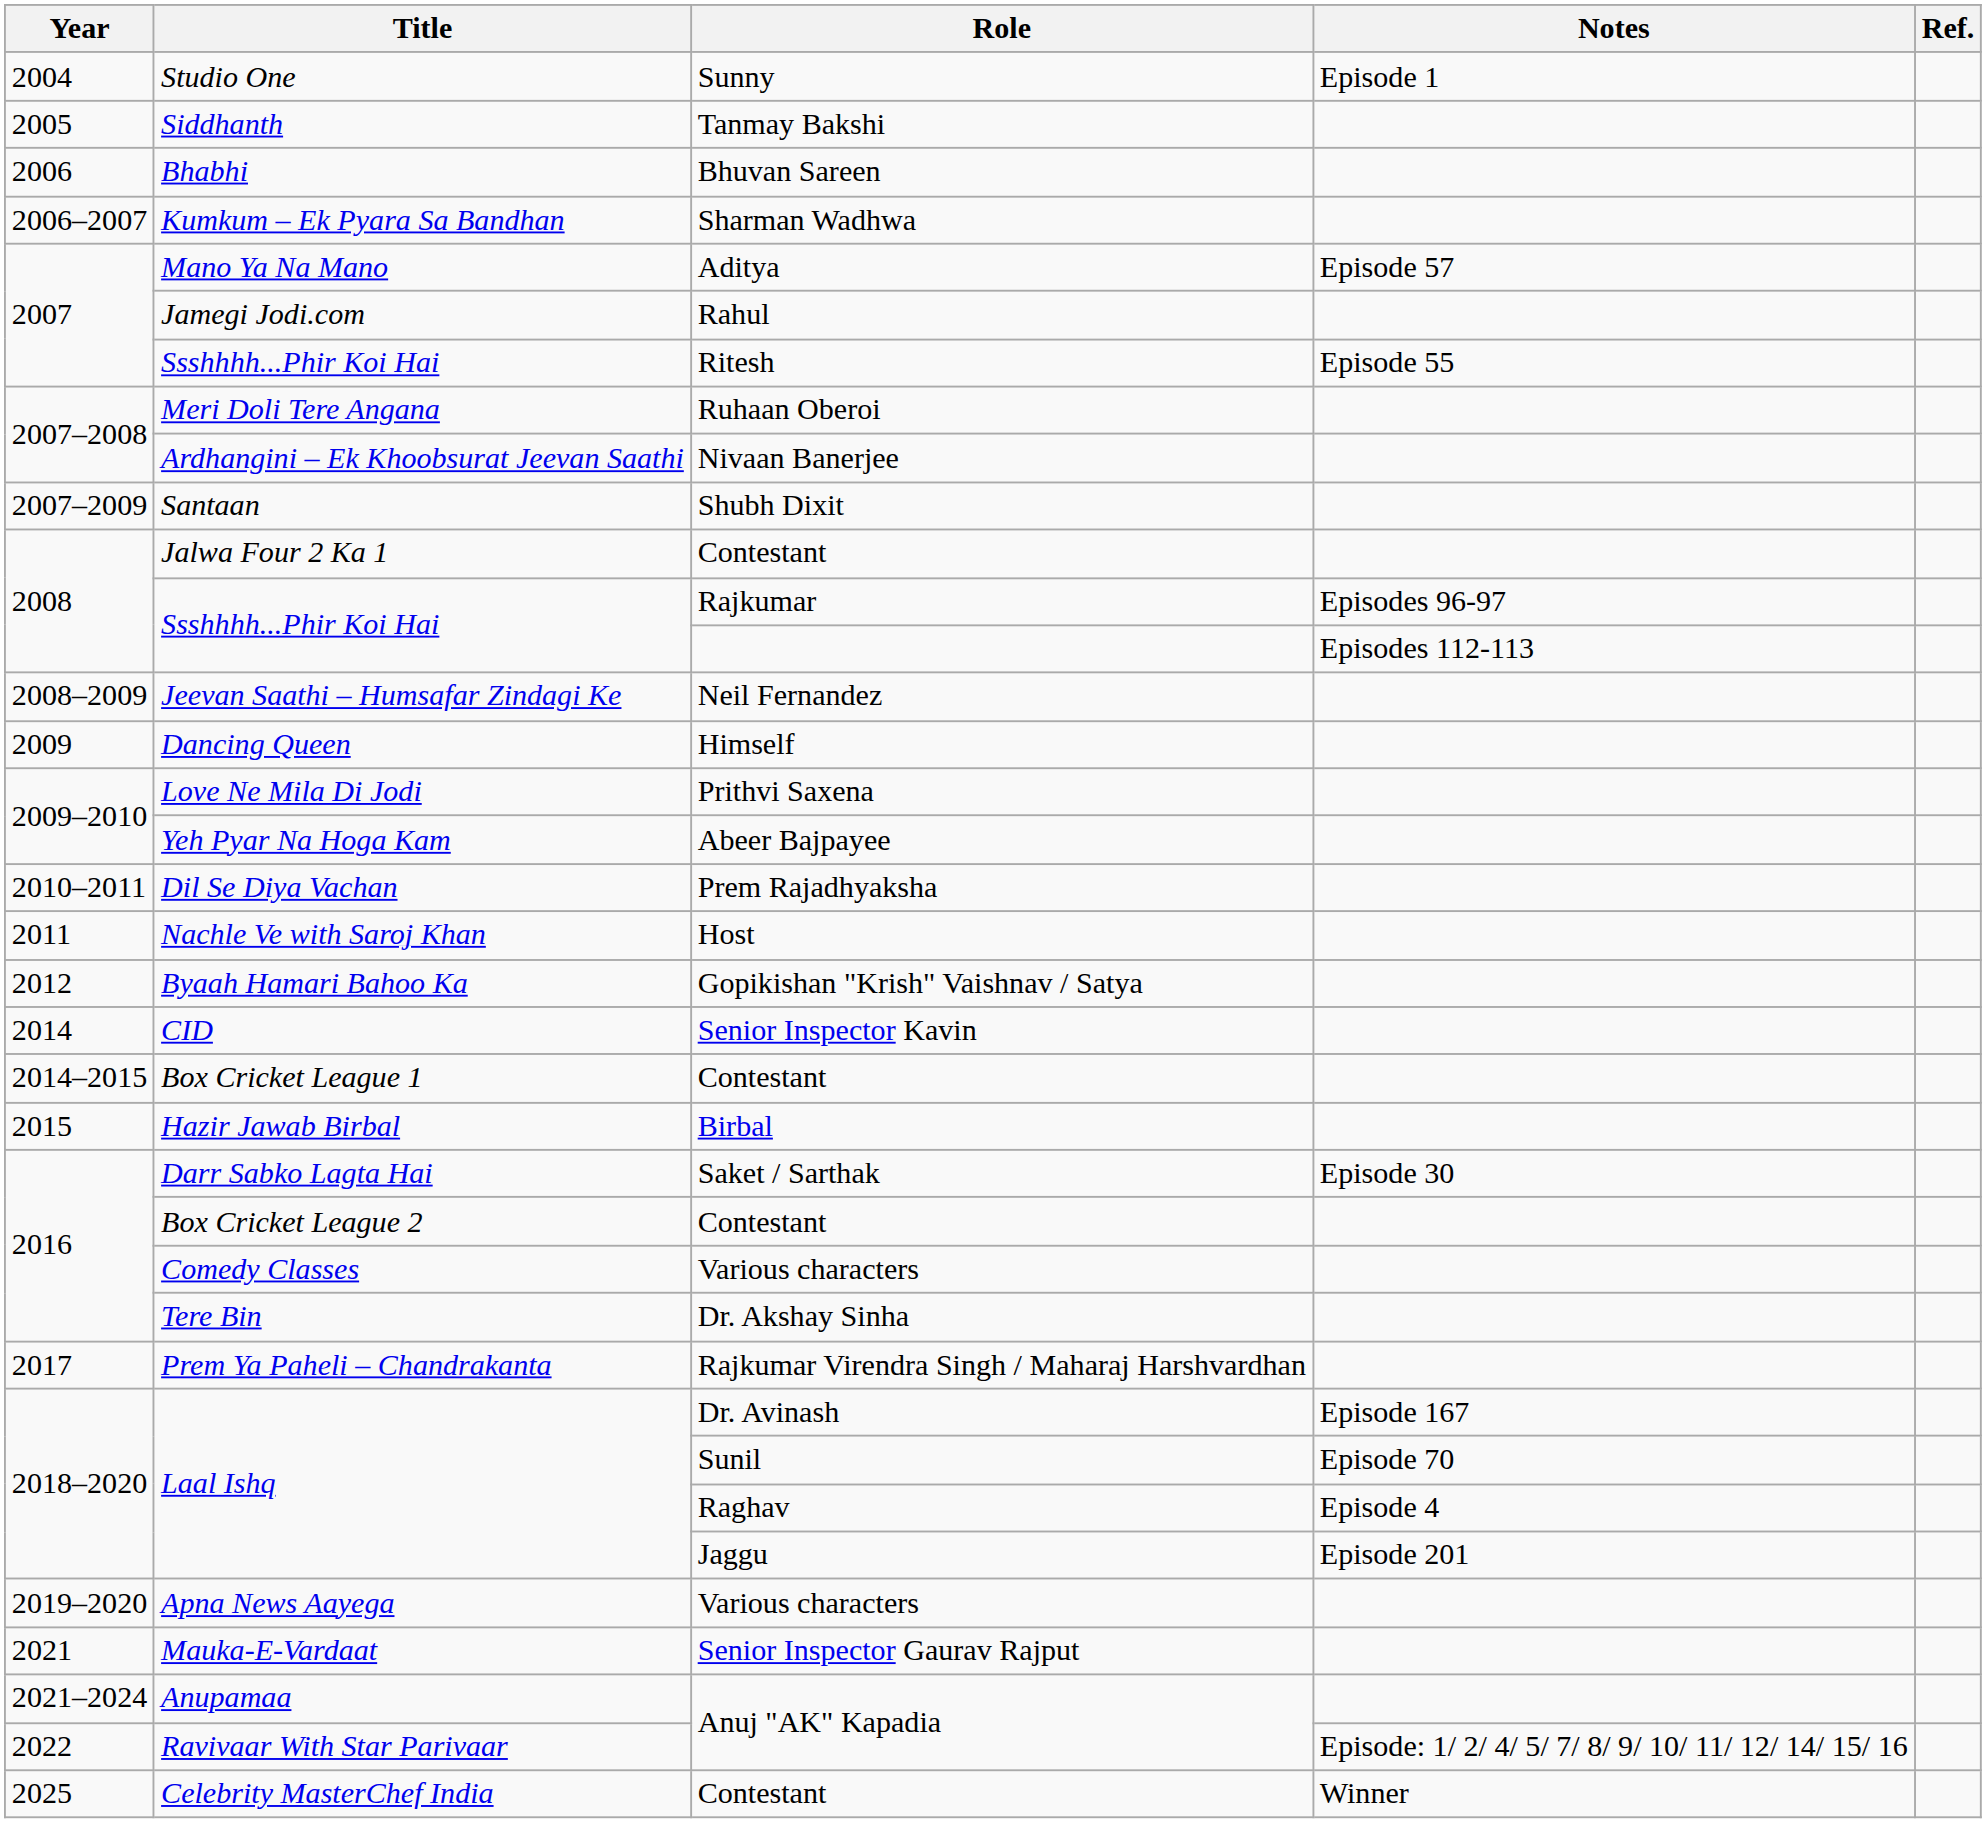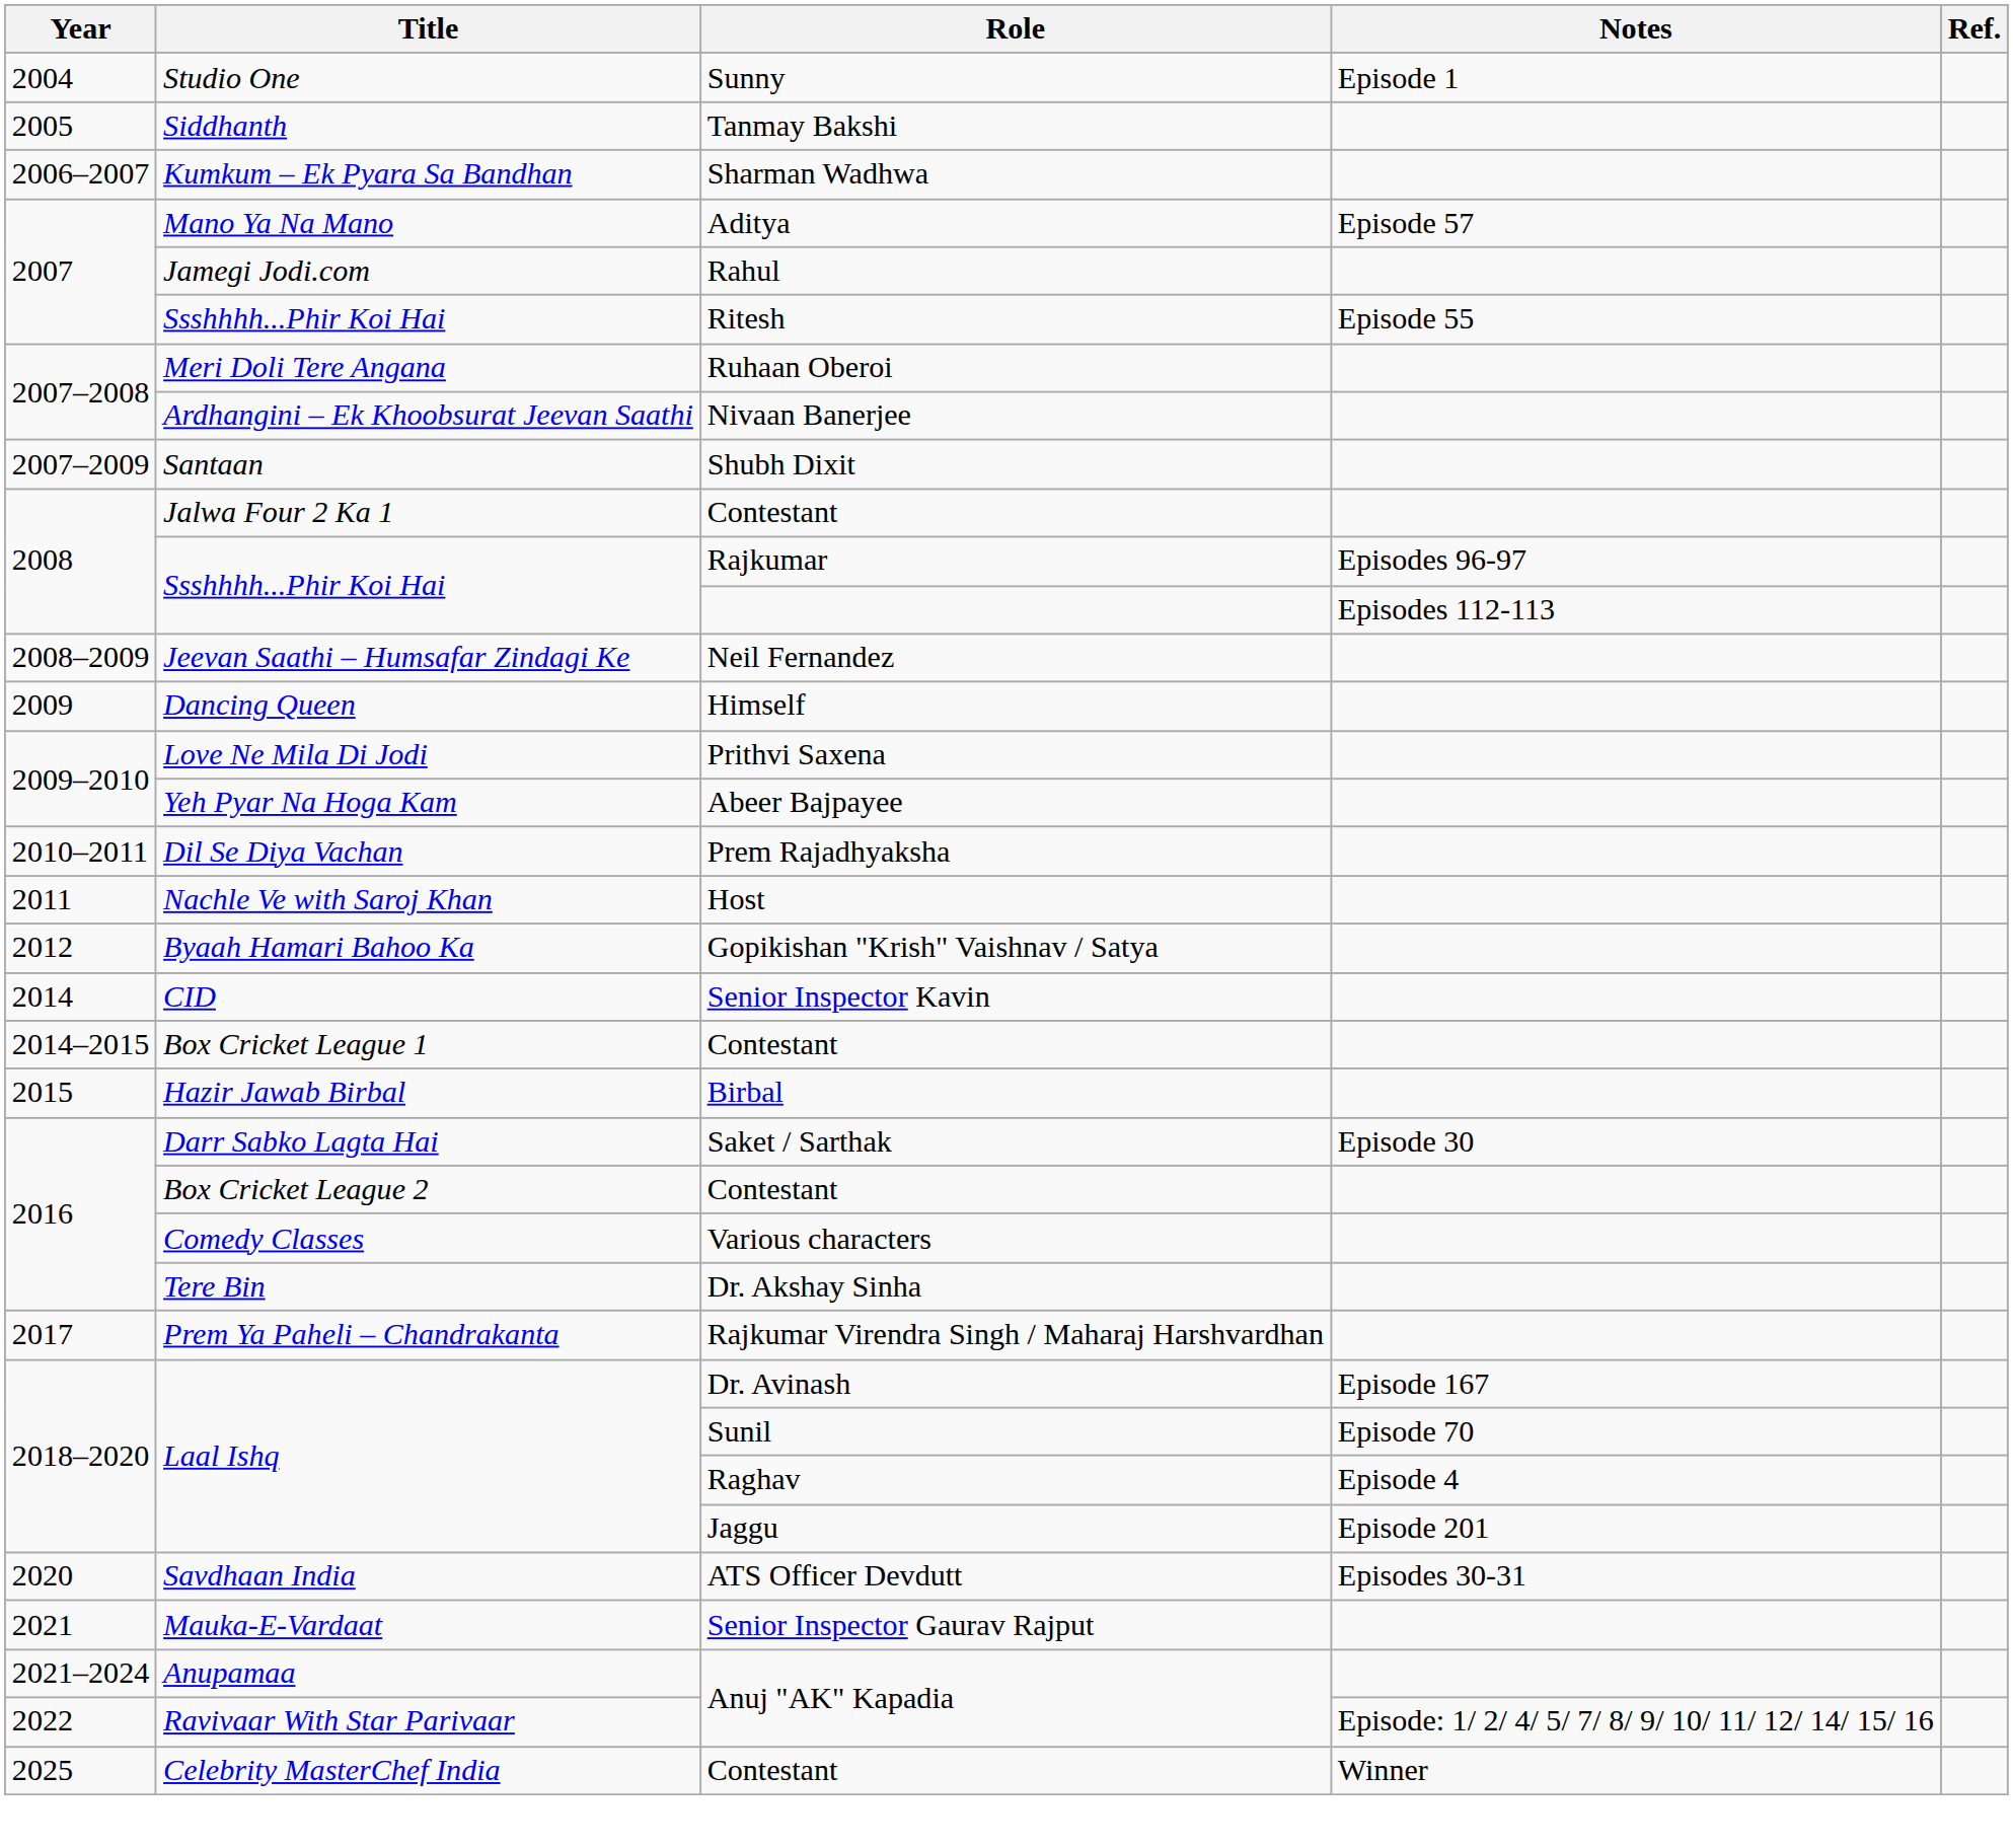- row: 2006 | Bhabhi | Bhuvan Sareen
- row: 2019–2020 | Apna News Aayega | Various characters
+ row: 2020 | Savdhaan India | ATS Officer Devdutt | Episodes 30-31
